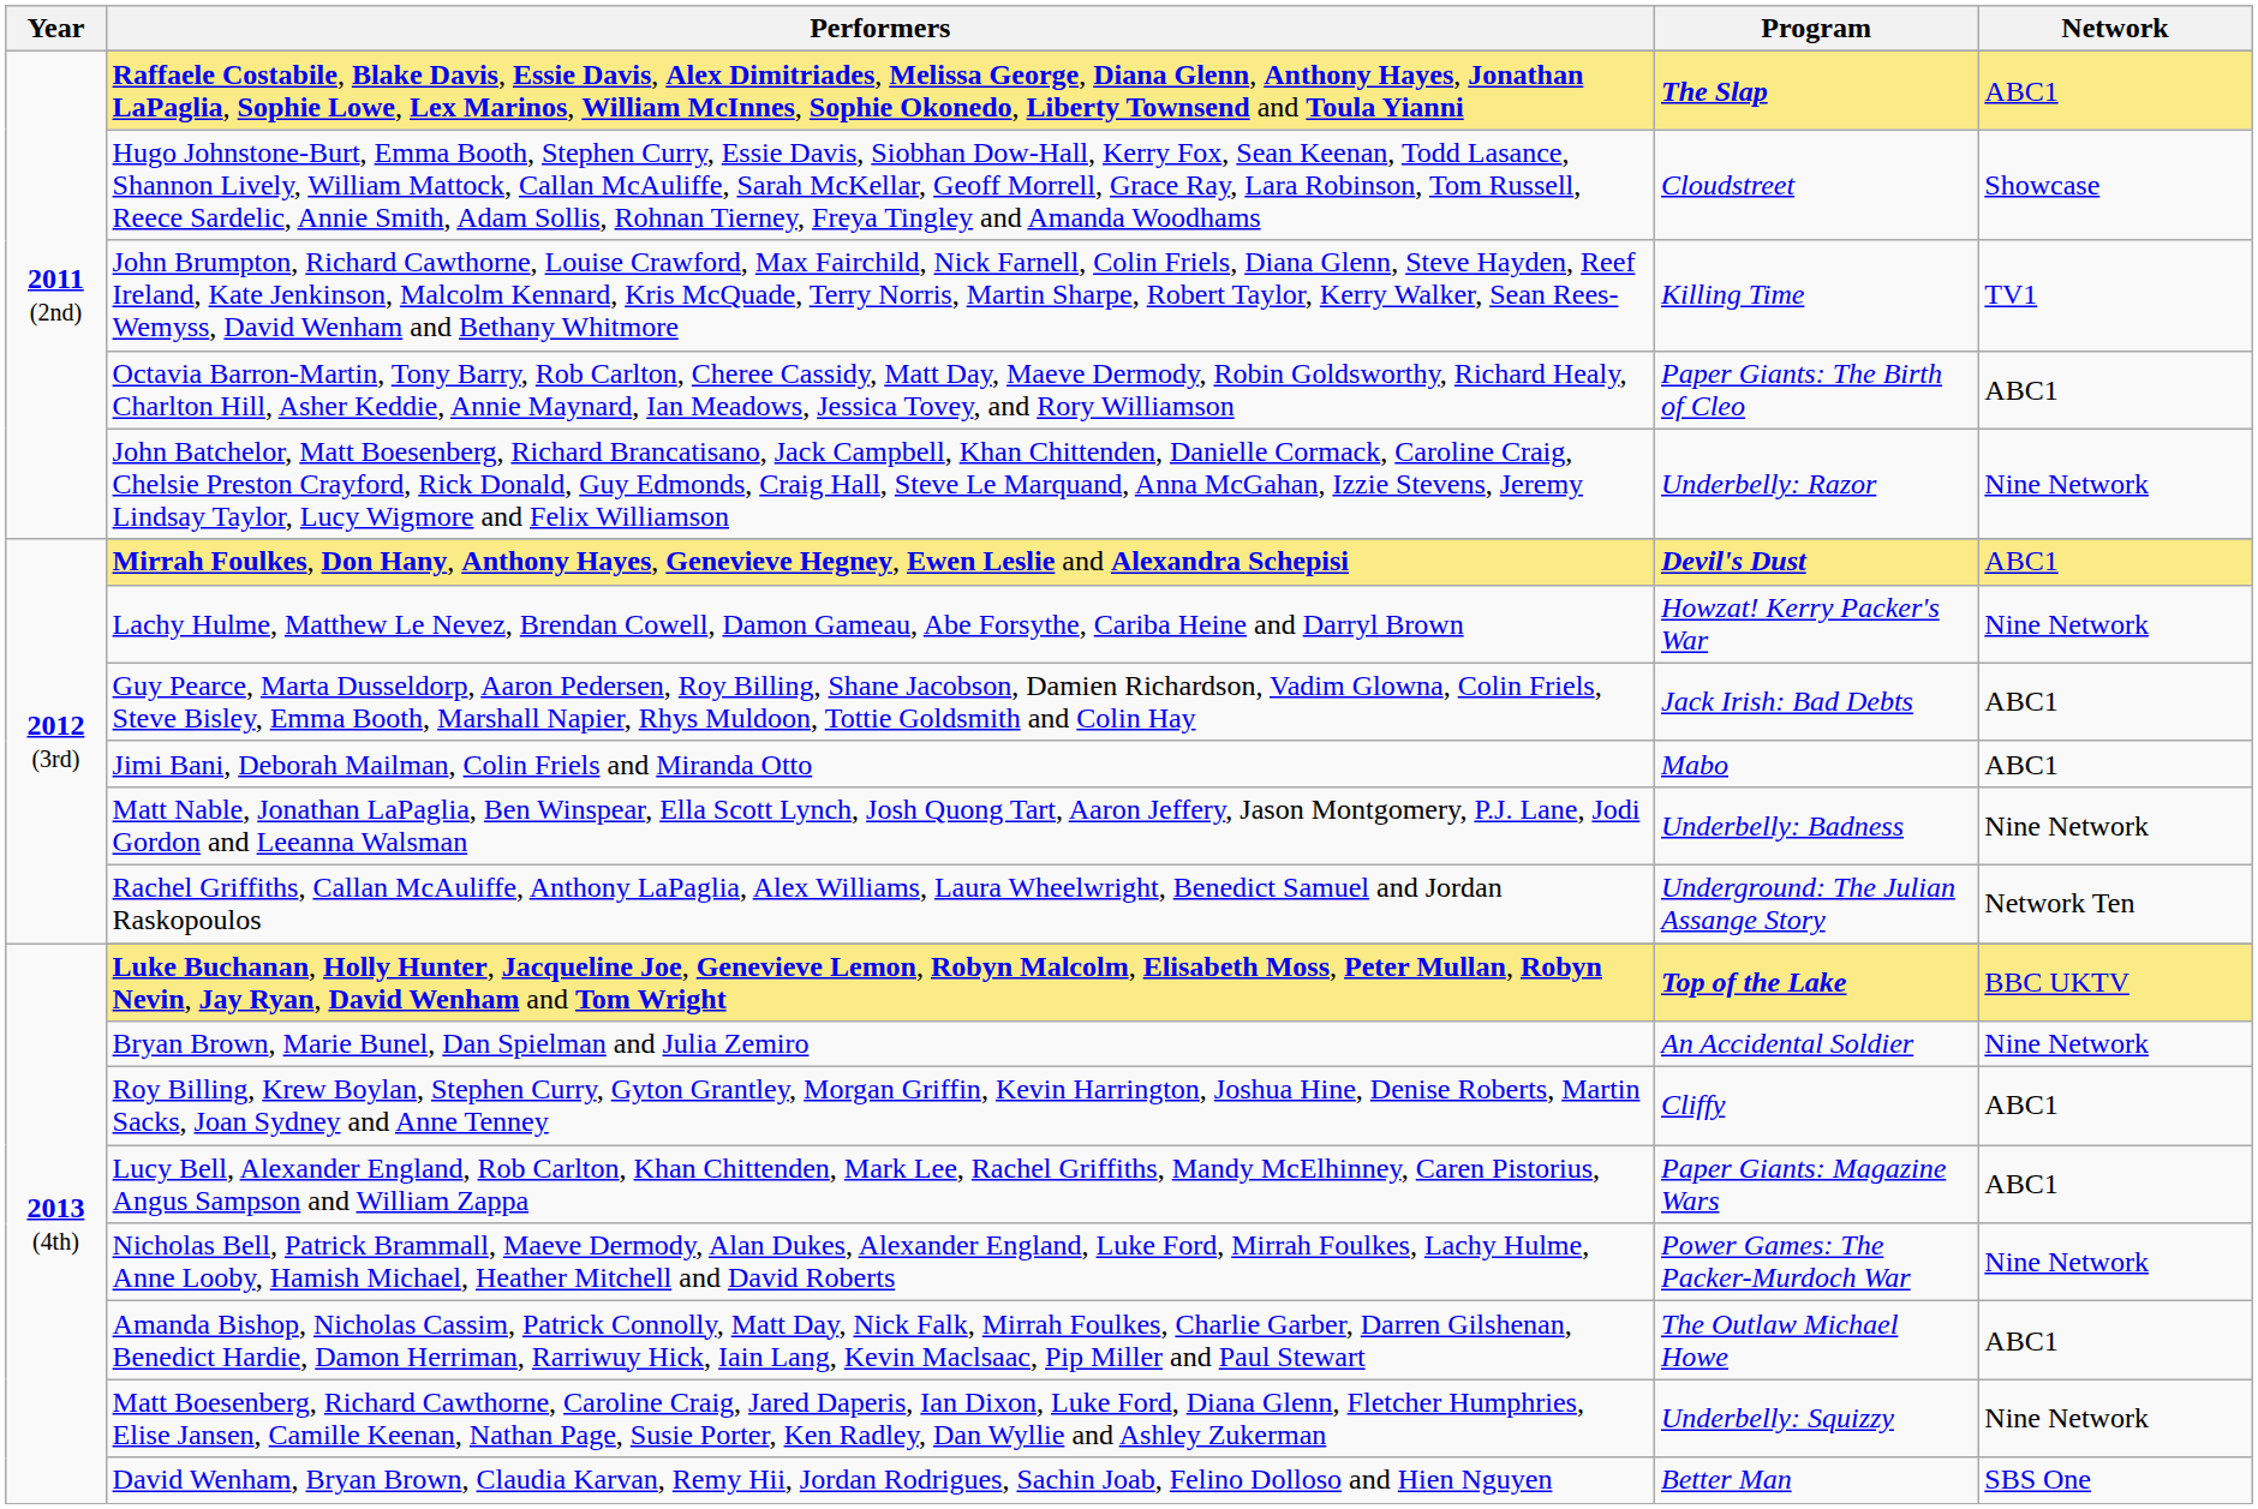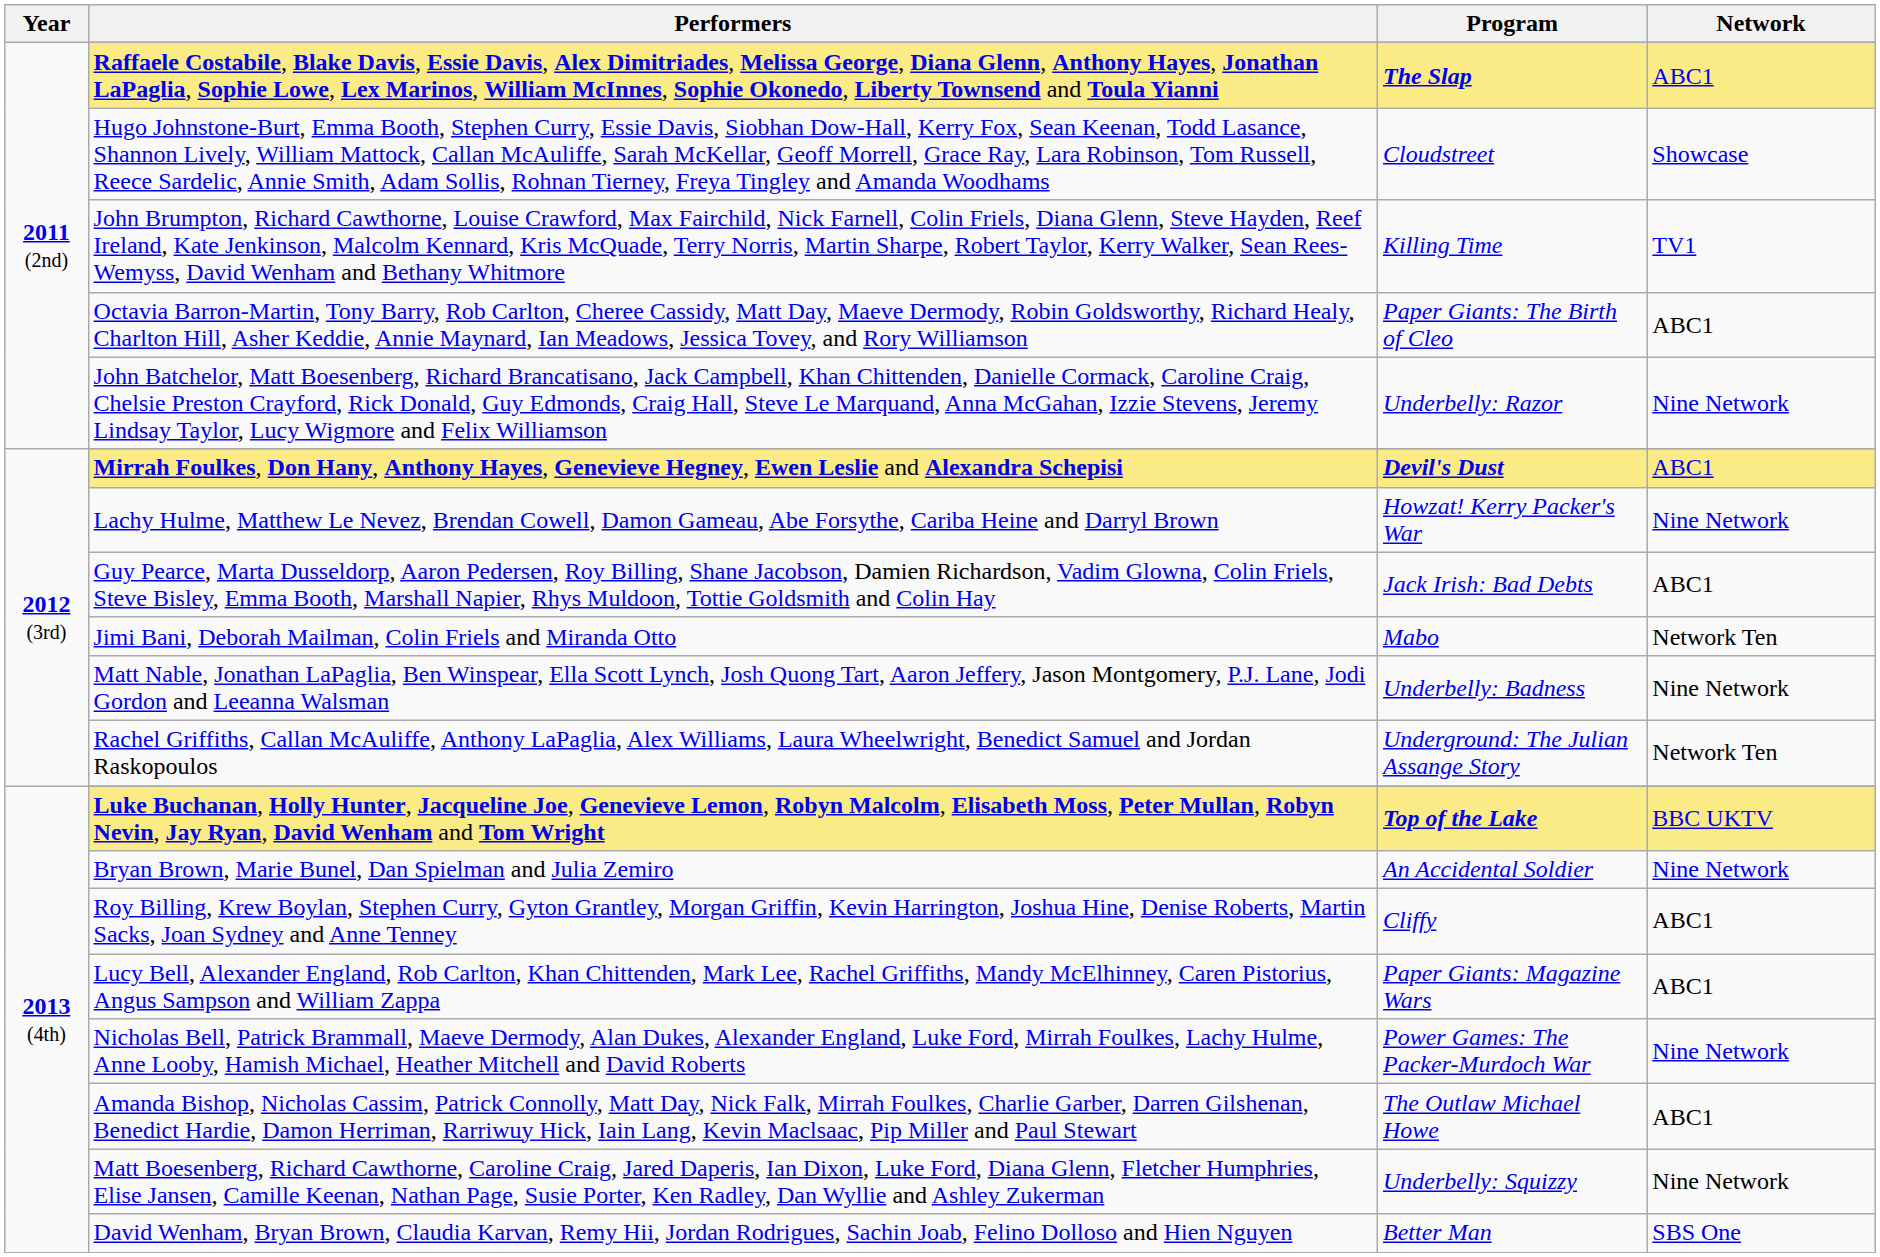Jimi Bani, Deborah Mailman, Colin Friels and Miranda Otto | Network: ABC1 -> Network Ten
